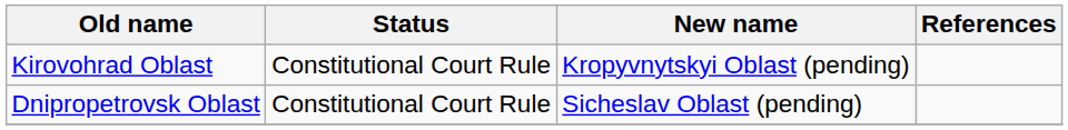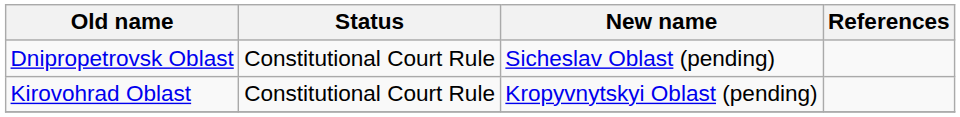rows swapped: Dnipropetrovsk Oblast <-> Kirovohrad Oblast
